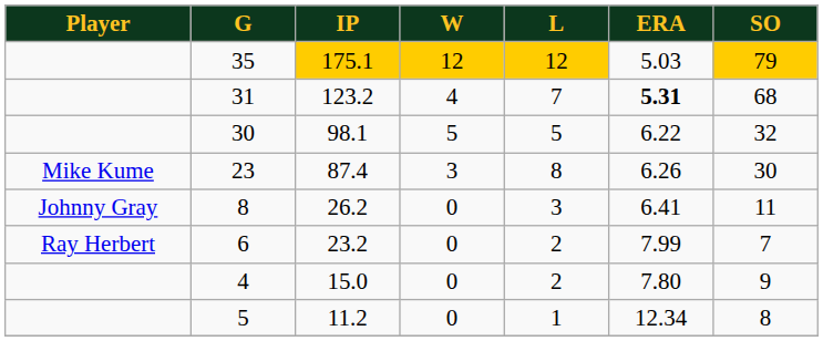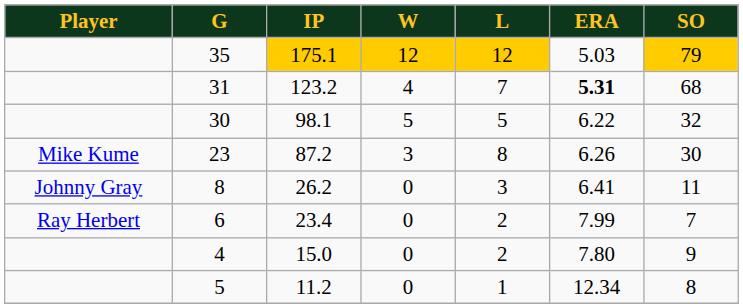23 | IP: 87.4 -> 87.2
6 | IP: 23.2 -> 23.4
